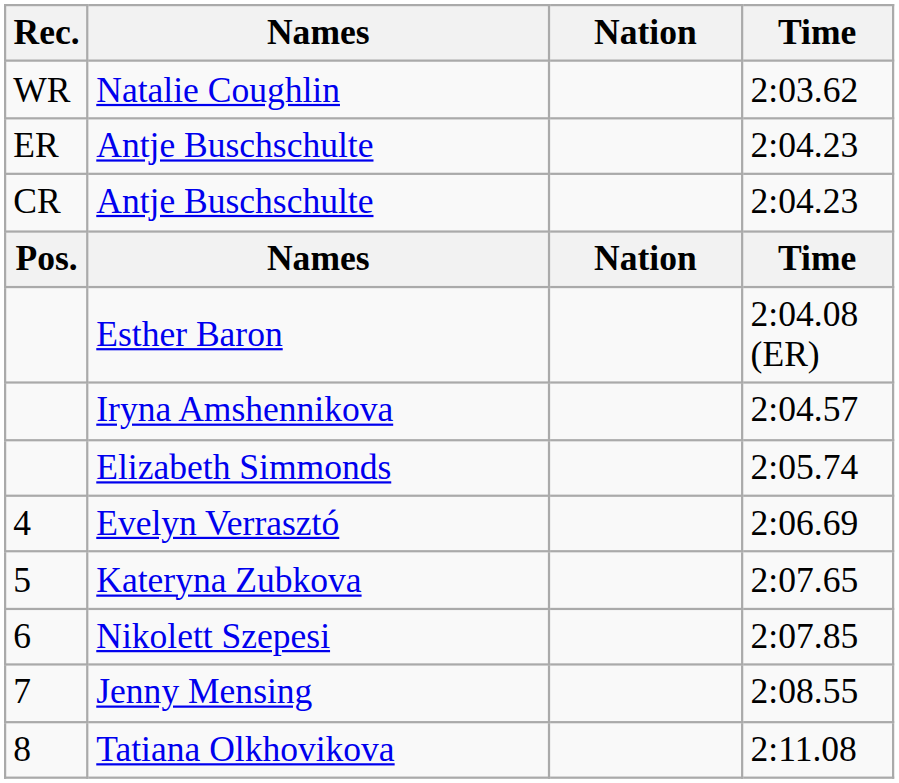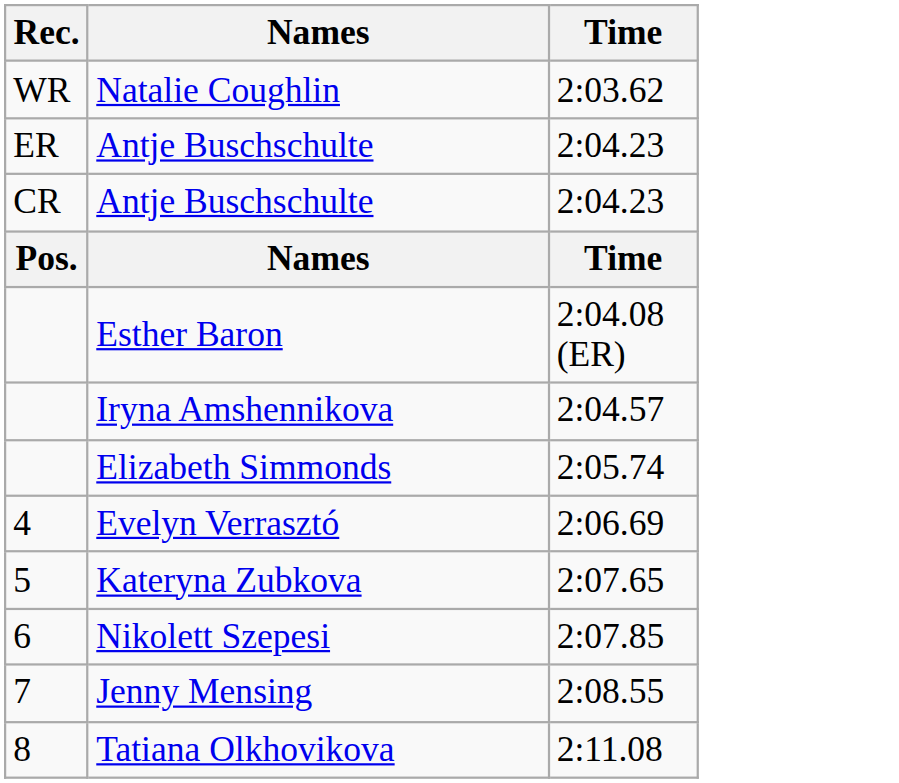- column: Nation | Nation
